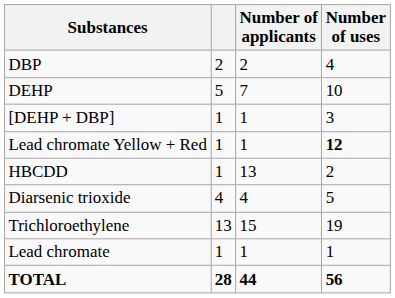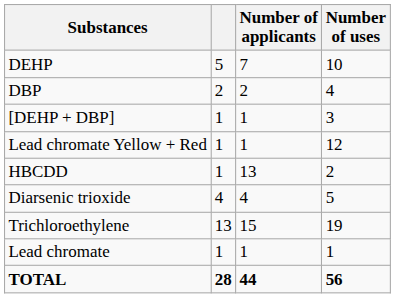rows swapped: DEHP <-> DBP
Lead chromate Yellow + Red | Number of uses: bold -> normal
